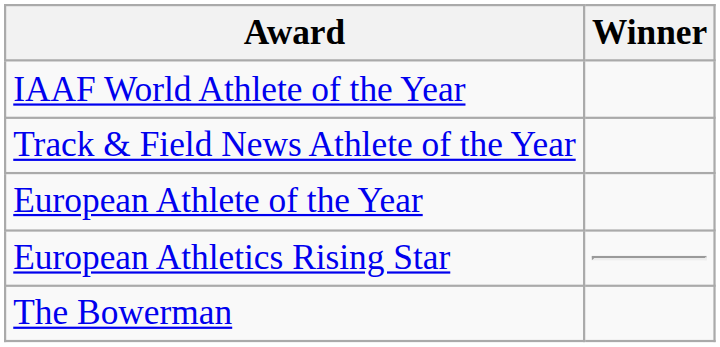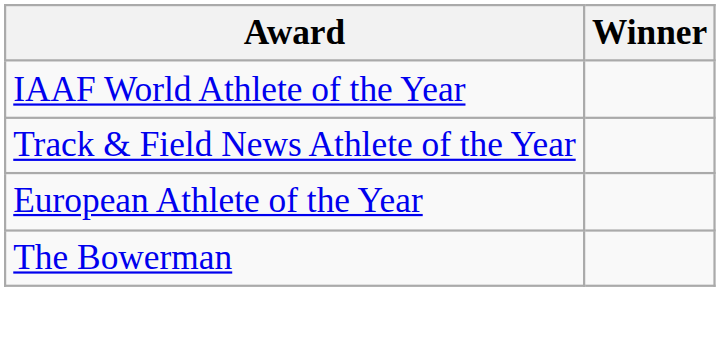- row: European Athletics Rising Star
